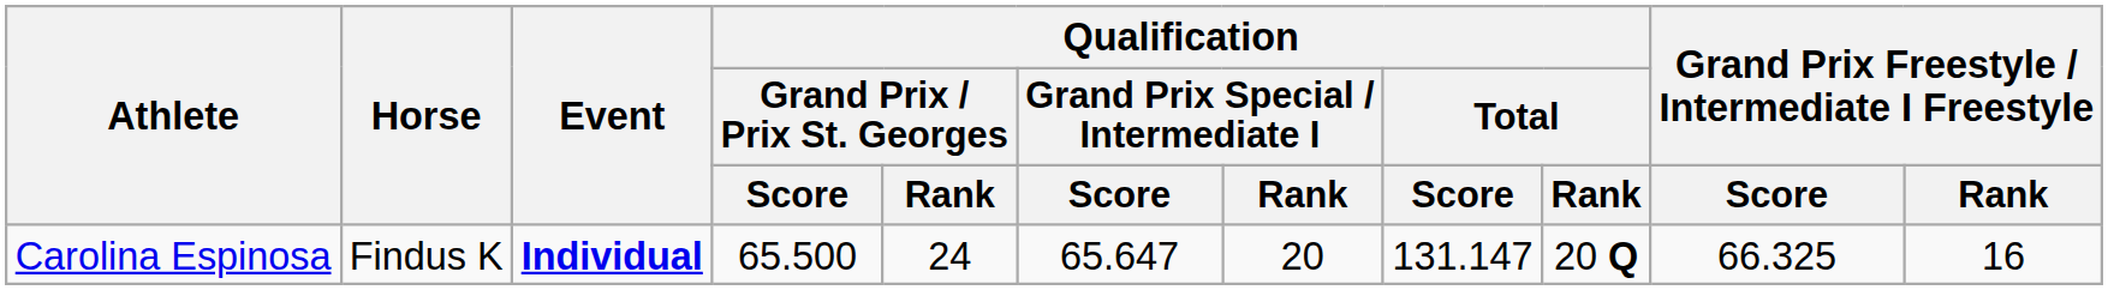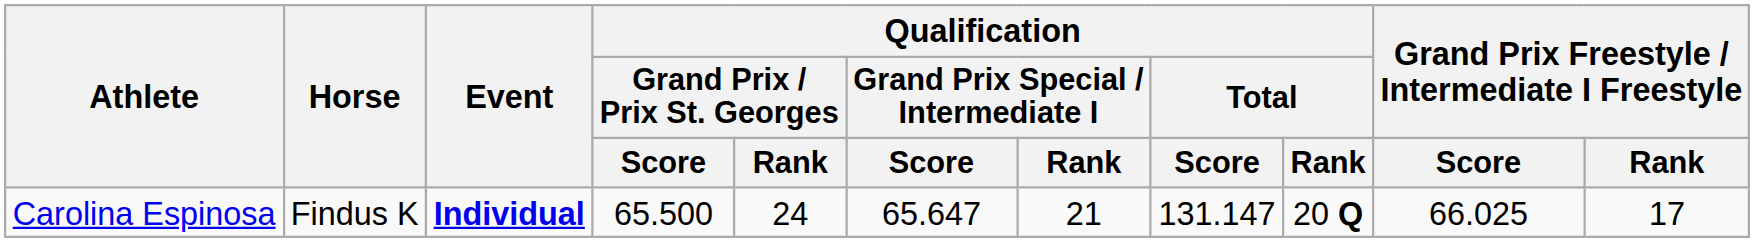Carolina Espinosa | Qualification / Grand Prix Special / Intermediate I / Rank: 20 -> 21
Carolina Espinosa | Grand Prix Freestyle / Intermediate I Freestyle / Score: 66.325 -> 66.025
Carolina Espinosa | Grand Prix Freestyle / Intermediate I Freestyle / Rank: 16 -> 17
